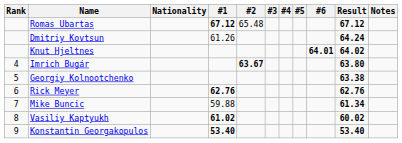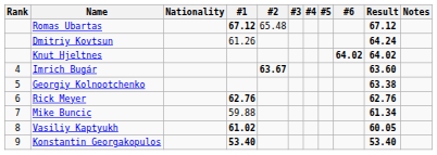Knut Hjeltnes | #6: 64.01 -> 64.02
Imrich Bugár | Result: 63.80 -> 63.60
Vasiliy Kaptyukh | Result: 60.02 -> 60.05
